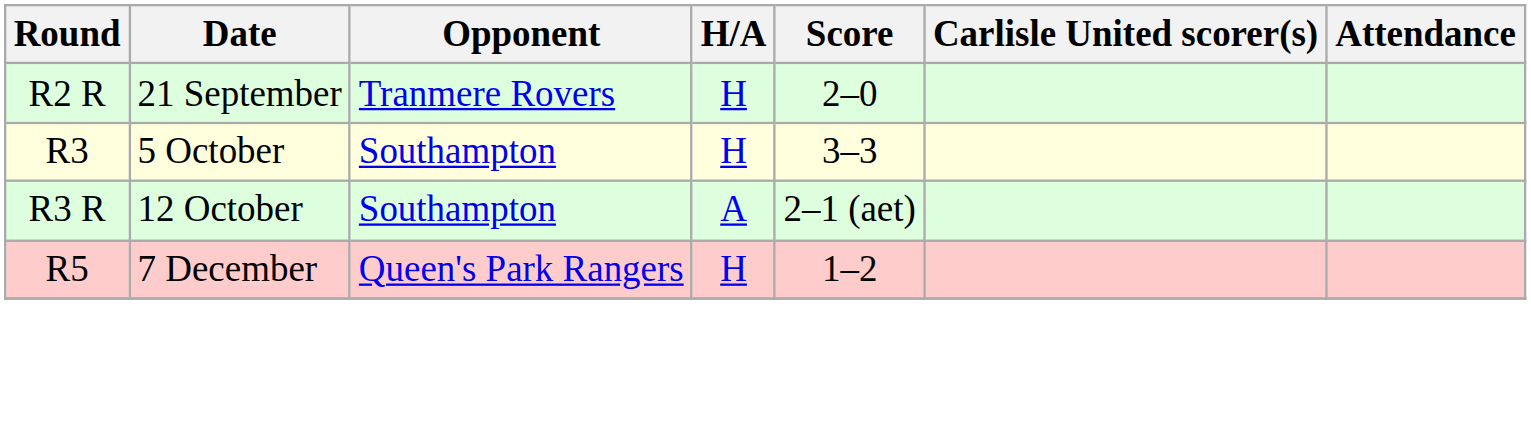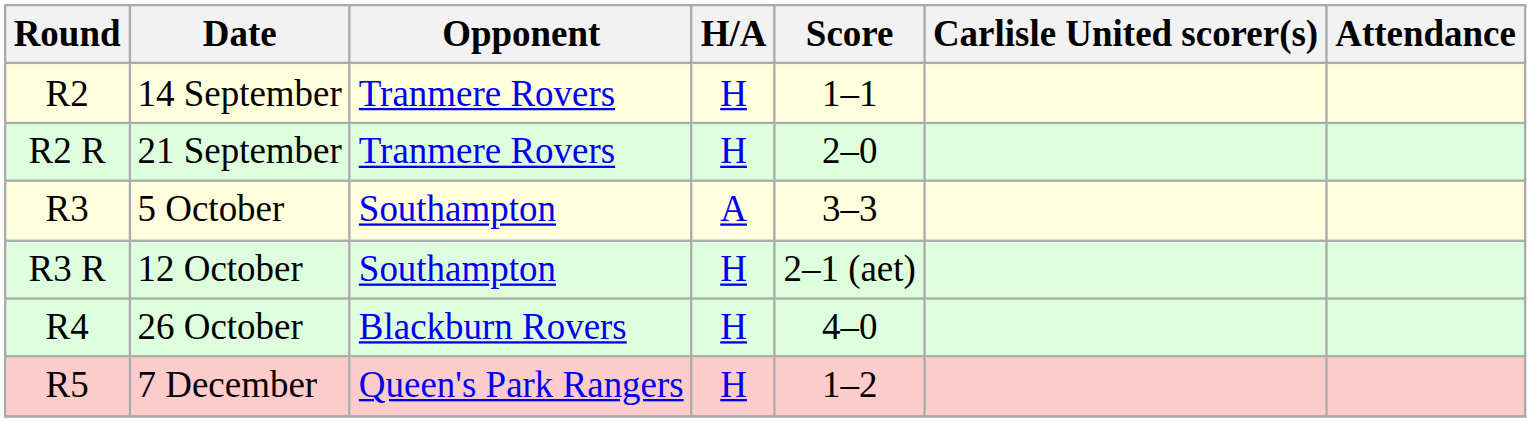+ row: R2 | 14 September | Tranmere Rovers | H | 1–1
5 October | H/A: H -> A
12 October | H/A: A -> H
+ row: R4 | 26 October | Blackburn Rovers | H | 4–0
